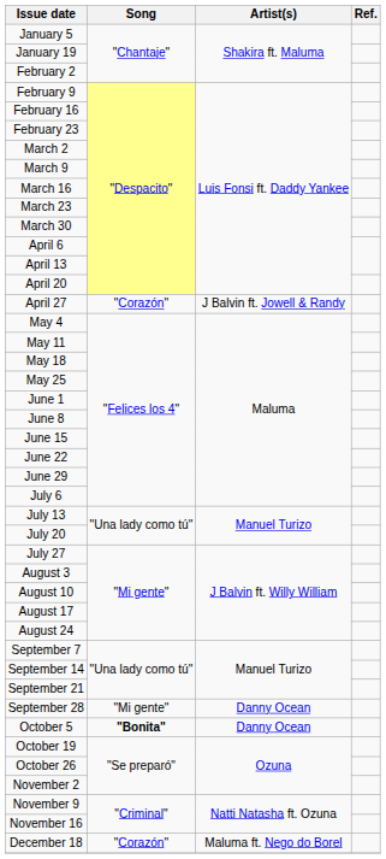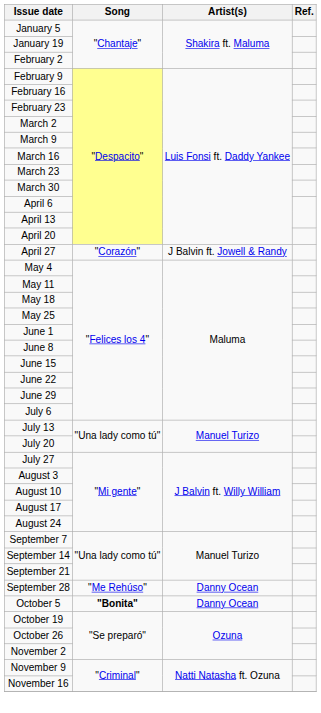September 28 | Song: "Mi gente" -> "Me Rehúso"
- row: December 18 | "Corazón" | Maluma ft. Nego do Borel
